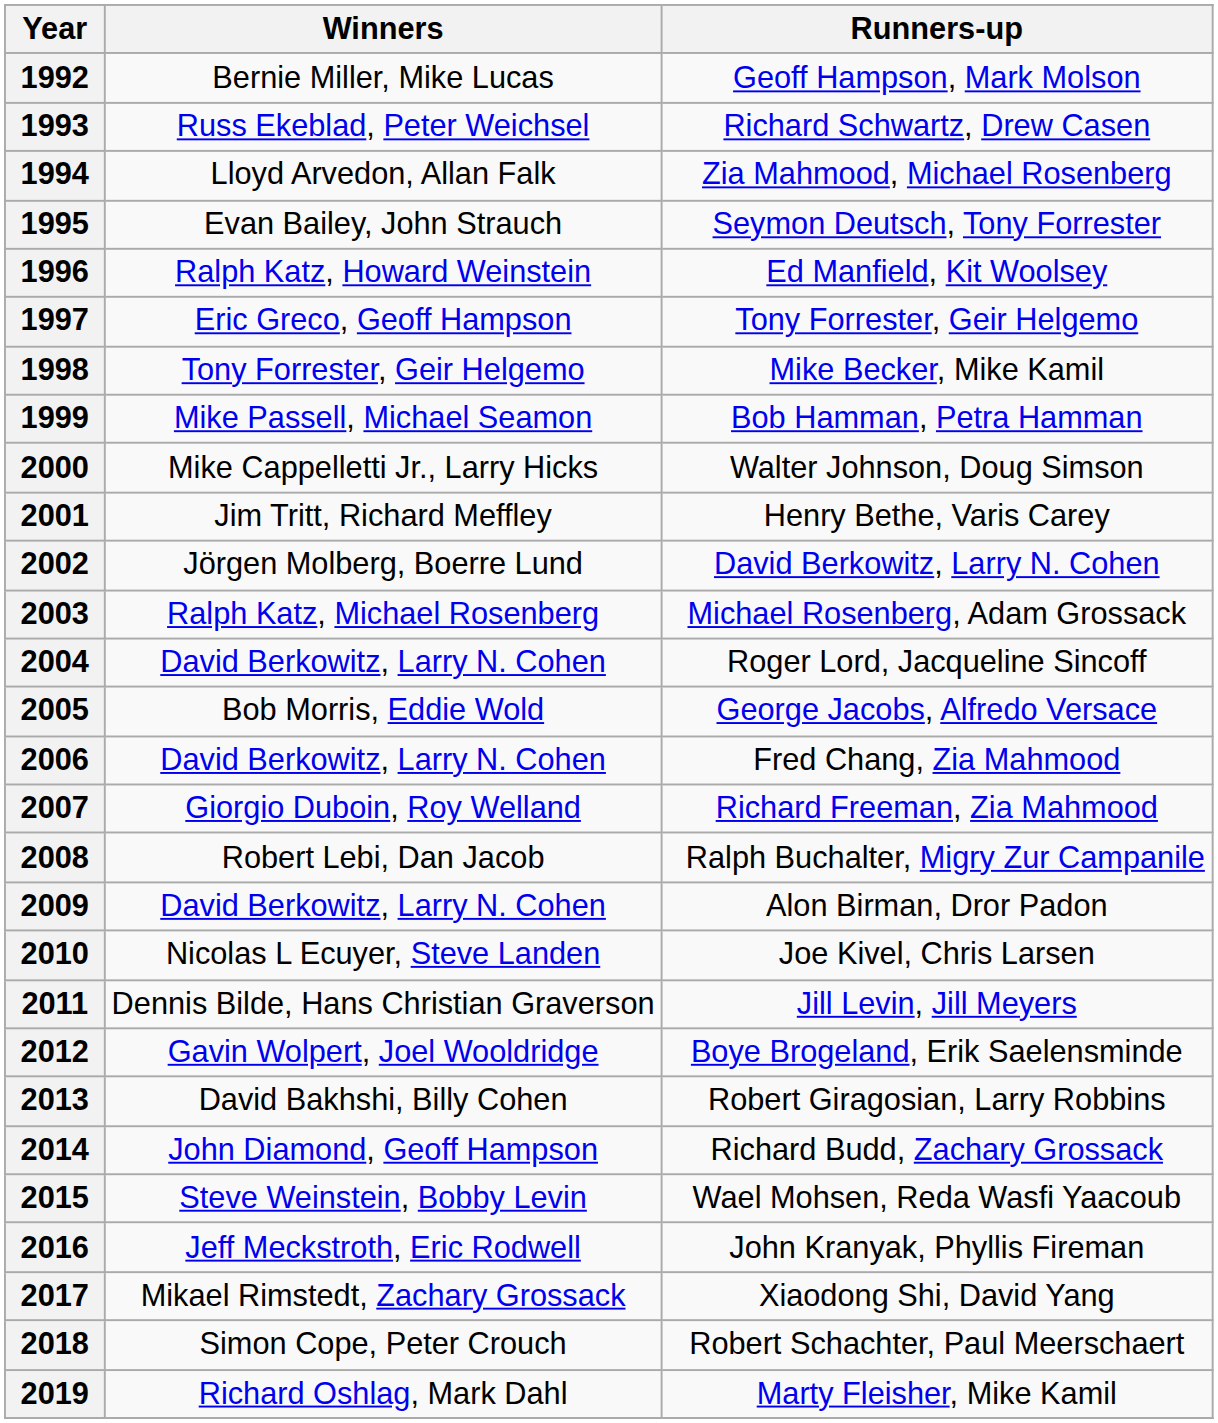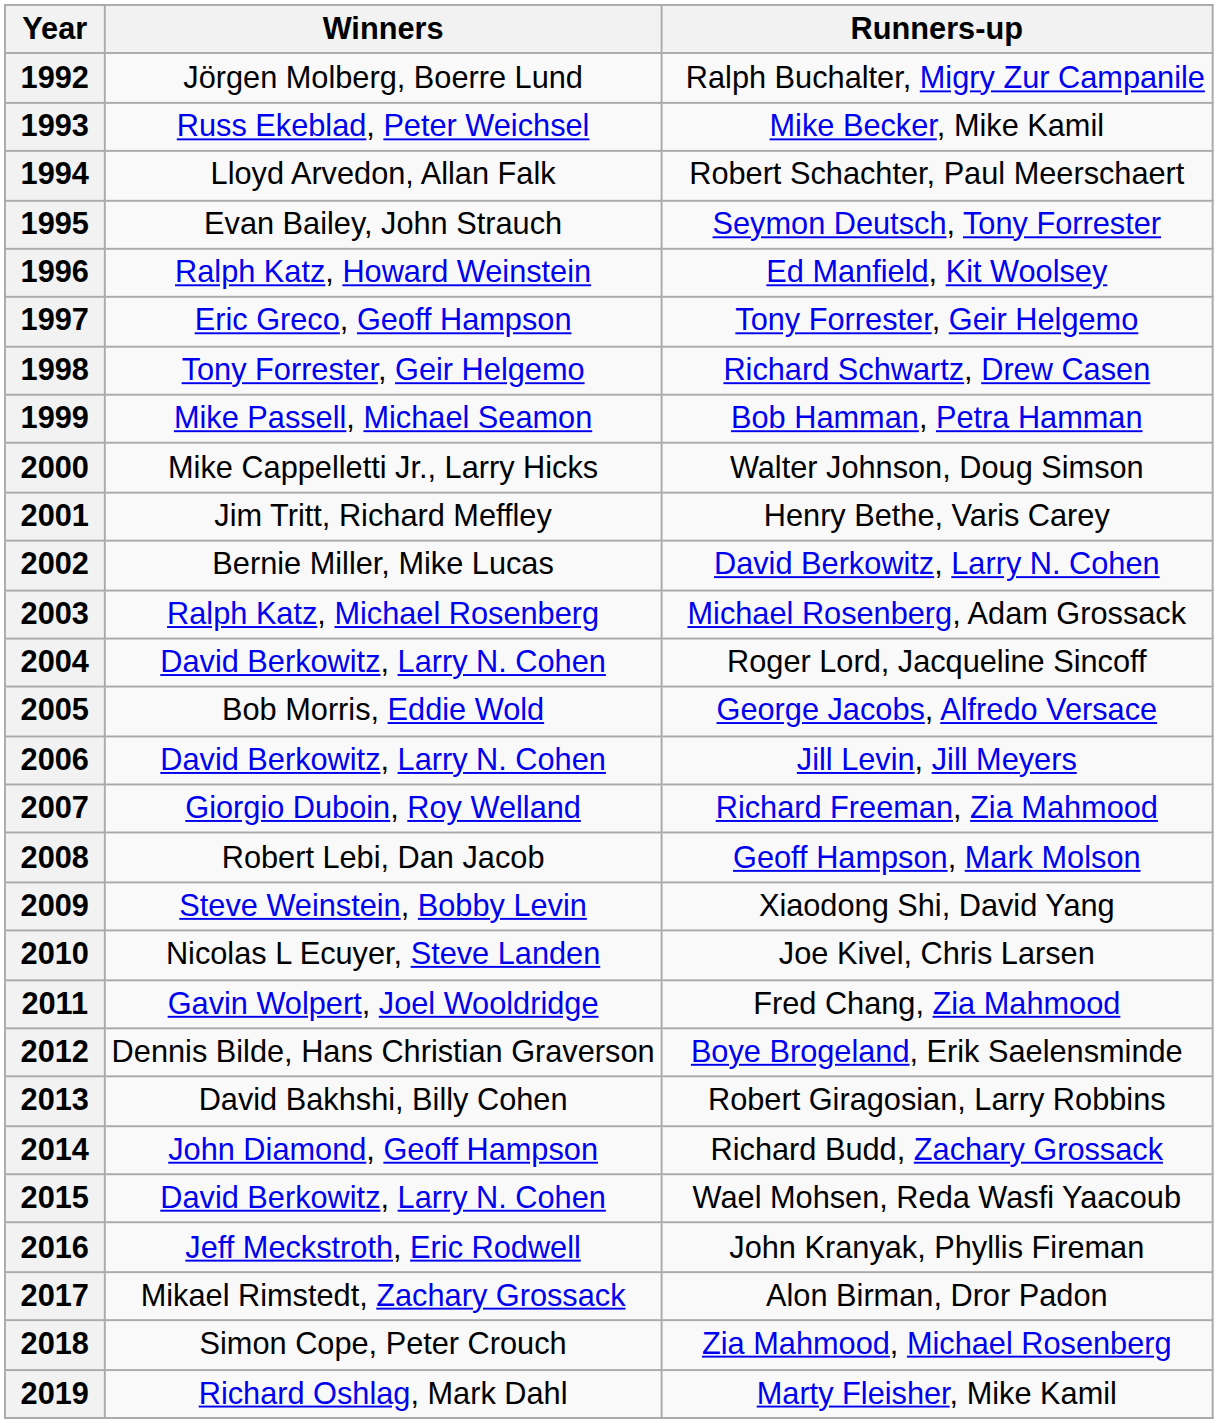1992 | Winners: Bernie Miller, Mike Lucas -> Jörgen Molberg, Boerre Lund
1992 | Runners-up: Geoff Hampson, Mark Molson -> Ralph Buchalter, Migry Zur Campanile
1993 | Runners-up: Richard Schwartz, Drew Casen -> Mike Becker, Mike Kamil
1994 | Runners-up: Zia Mahmood, Michael Rosenberg -> Robert Schachter, Paul Meerschaert
1998 | Runners-up: Mike Becker, Mike Kamil -> Richard Schwartz, Drew Casen
2002 | Winners: Jörgen Molberg, Boerre Lund -> Bernie Miller, Mike Lucas
2006 | Runners-up: Fred Chang, Zia Mahmood -> Jill Levin, Jill Meyers
2008 | Runners-up: Ralph Buchalter, Migry Zur Campanile -> Geoff Hampson, Mark Molson
2009 | Winners: David Berkowitz, Larry N. Cohen -> Steve Weinstein, Bobby Levin
2009 | Runners-up: Alon Birman, Dror Padon -> Xiaodong Shi, David Yang
2011 | Winners: Dennis Bilde, Hans Christian Graverson -> Gavin Wolpert, Joel Wooldridge
2011 | Runners-up: Jill Levin, Jill Meyers -> Fred Chang, Zia Mahmood
2012 | Winners: Gavin Wolpert, Joel Wooldridge -> Dennis Bilde, Hans Christian Graverson
2015 | Winners: Steve Weinstein, Bobby Levin -> David Berkowitz, Larry N. Cohen
2017 | Runners-up: Xiaodong Shi, David Yang -> Alon Birman, Dror Padon
2018 | Runners-up: Robert Schachter, Paul Meerschaert -> Zia Mahmood, Michael Rosenberg
